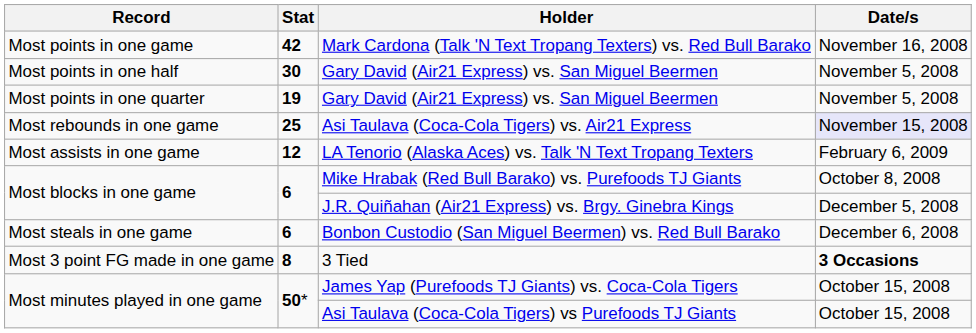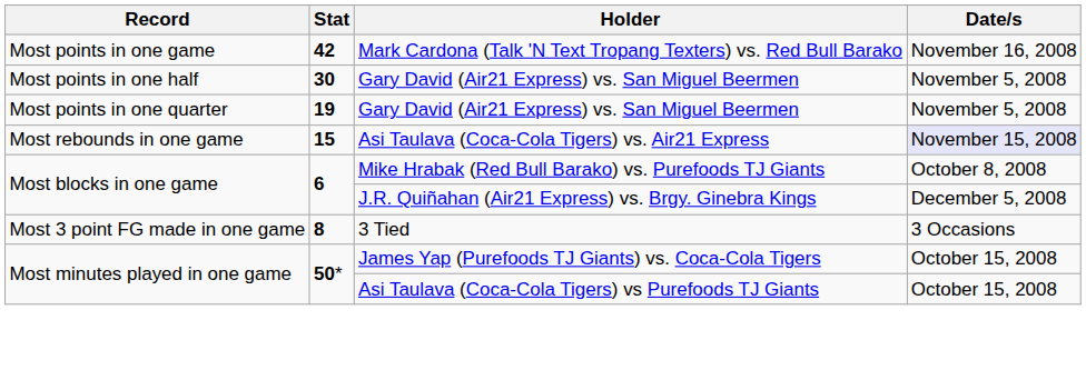Asi Taulava (Coca-Cola Tigers) vs. Air21 Express | Stat: 25 -> 15
- row: Most assists in one game | 12 | LA Tenorio (Alaska Aces) vs. Talk 'N Text Tropang Texters | February 6, 2009
- row: Most steals in one game | 6 | Bonbon Custodio (San Miguel Beermen) vs. Red Bull Barako | December 6, 2008
3 Tied | Date/s: bold -> normal
